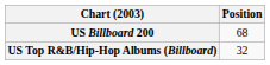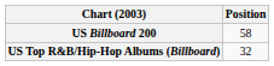US Billboard 200 | Position: 68 -> 58
